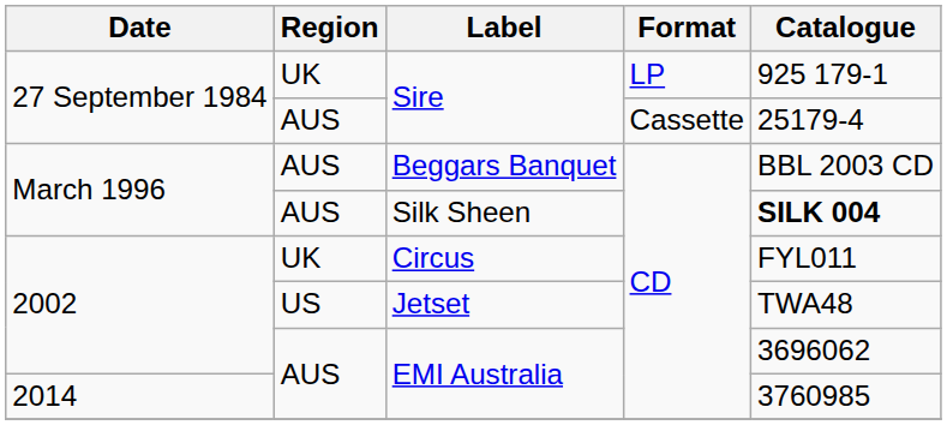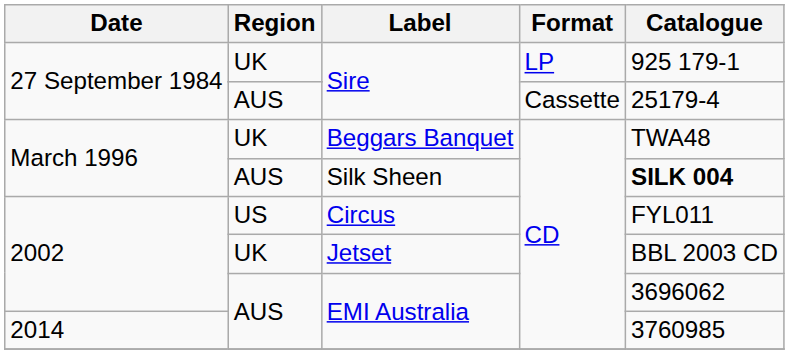Beggars Banquet | Region: AUS -> UK
Beggars Banquet | Catalogue: BBL 2003 CD -> TWA48
Circus | Region: UK -> US
Jetset | Region: US -> UK
Jetset | Catalogue: TWA48 -> BBL 2003 CD
